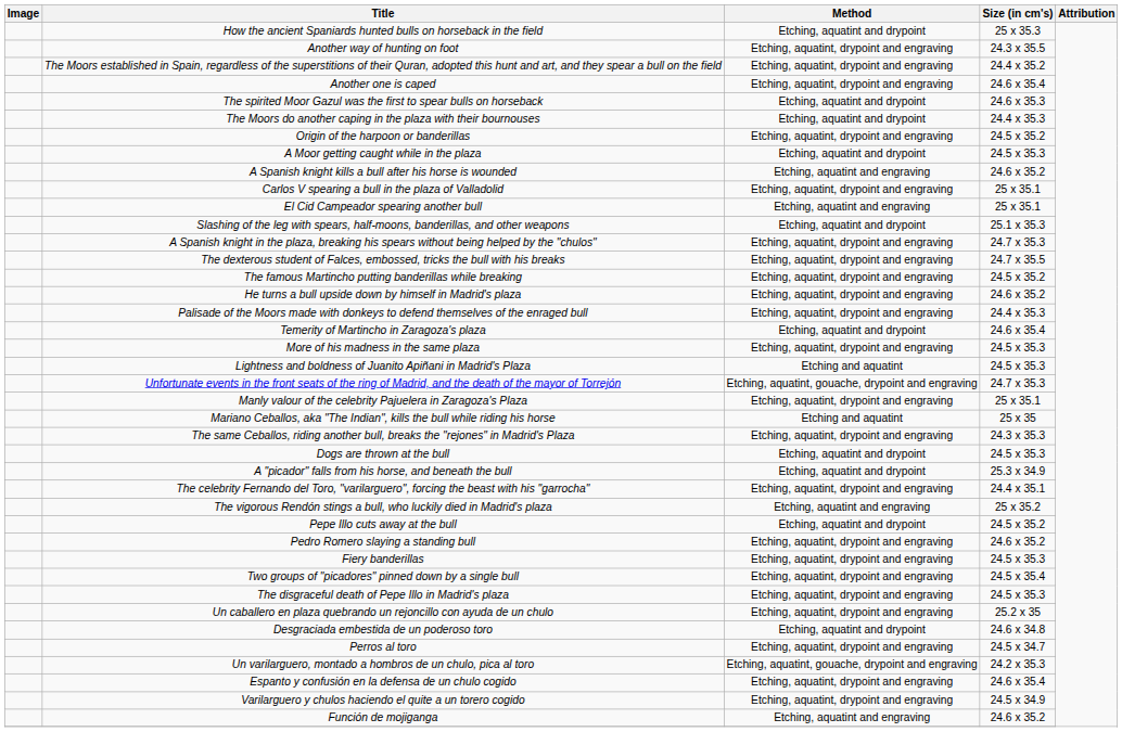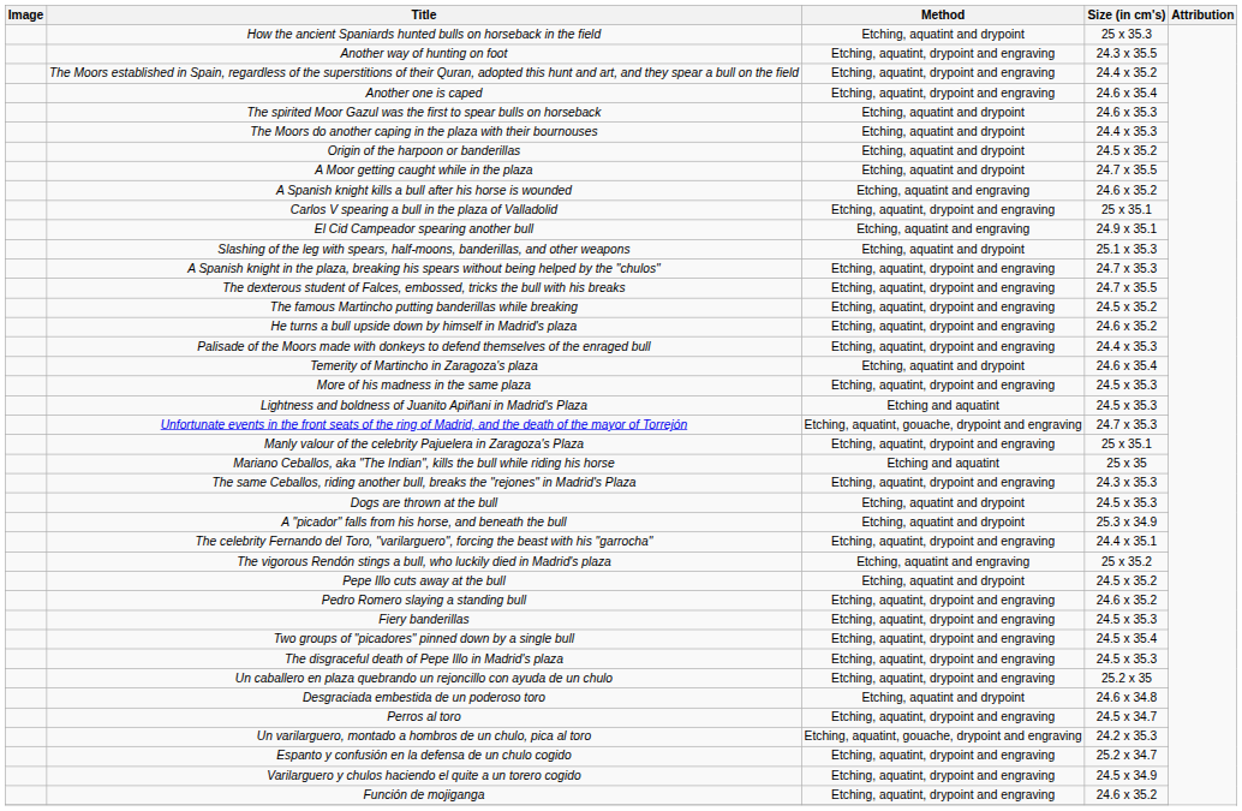Origin of the harpoon or banderillas | Method: Etching, aquatint, drypoint and engraving -> Etching, aquatint and drypoint
A Moor getting caught while in the plaza | Size (in cm's): 24.5 x 35.3 -> 24.7 x 35.5
El Cid Campeador spearing another bull | Size (in cm's): 25 x 35.1 -> 24.9 x 35.1
Espanto y confusión en la defensa de un chulo cogido | Size (in cm's): 24.6 x 35.4 -> 25.2 x 34.7
Función de mojiganga | Method: Etching, aquatint and engraving -> Etching, aquatint, drypoint and engraving
